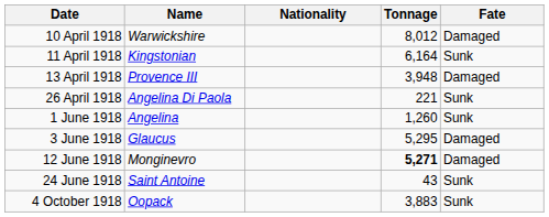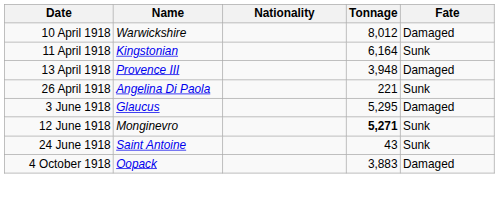- row: 1 June 1918 | Angelina | 1,260 | Sunk
12 June 1918 | Fate: Damaged -> Sunk
4 October 1918 | Fate: Sunk -> Damaged
